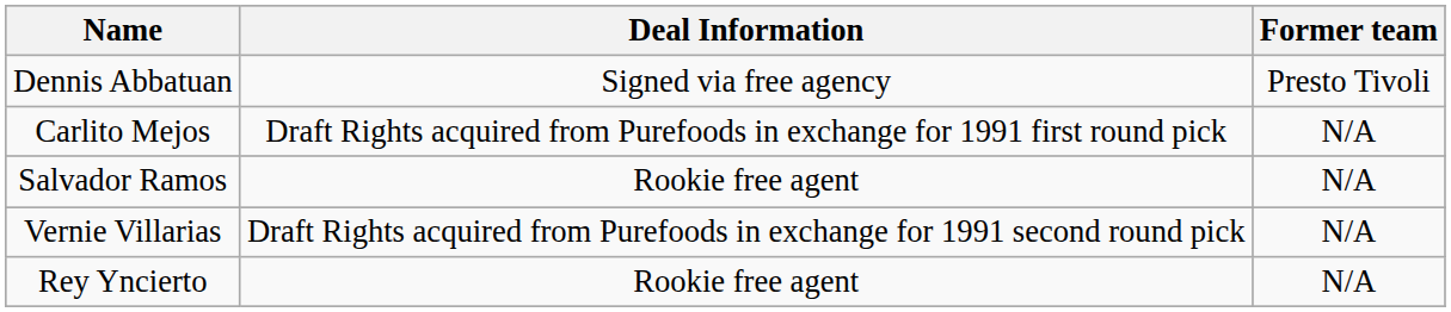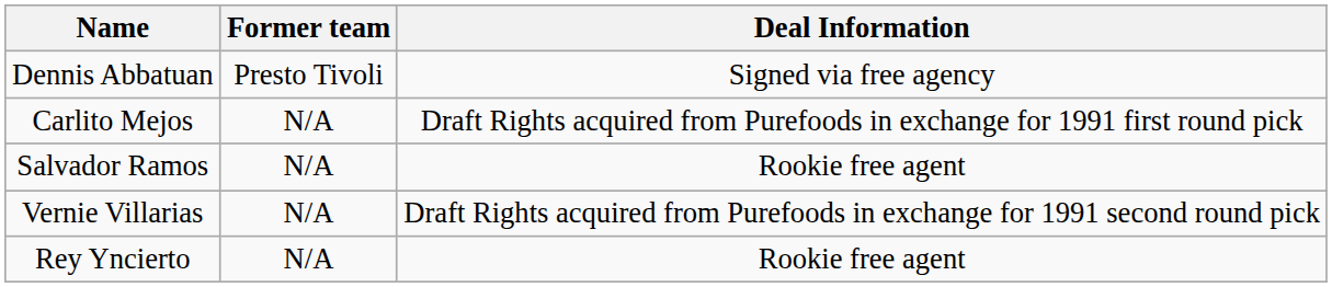columns swapped: Deal Information <-> Former team
